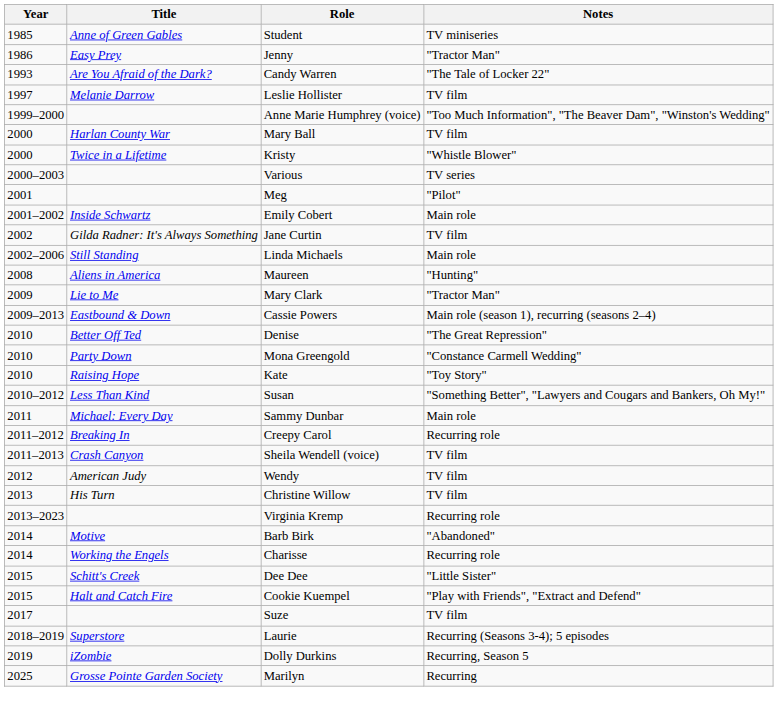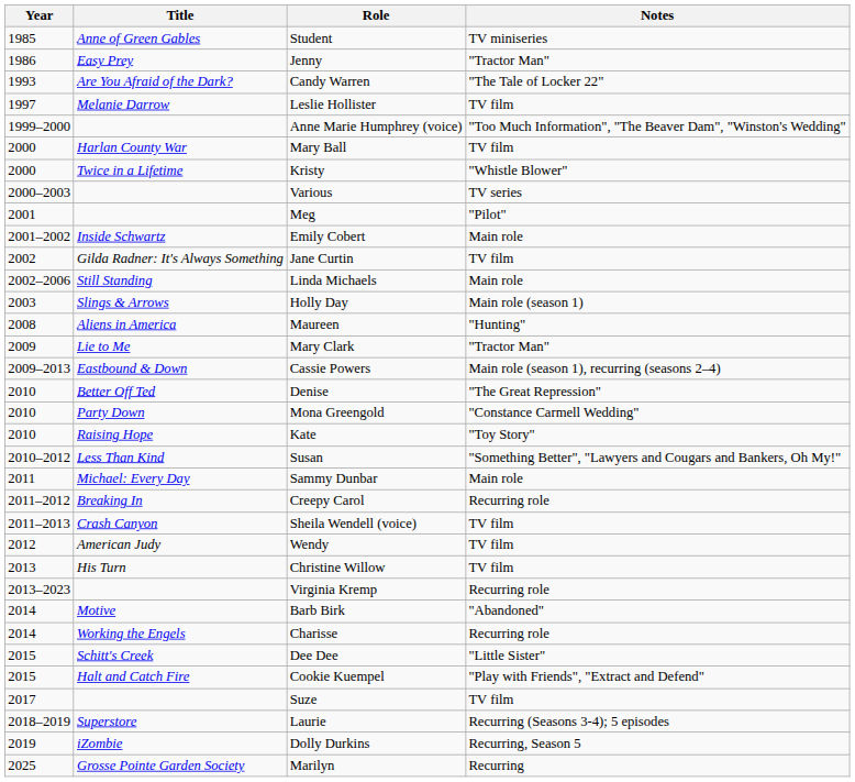+ row: 2003 | Slings & Arrows | Holly Day | Main role (season 1)
